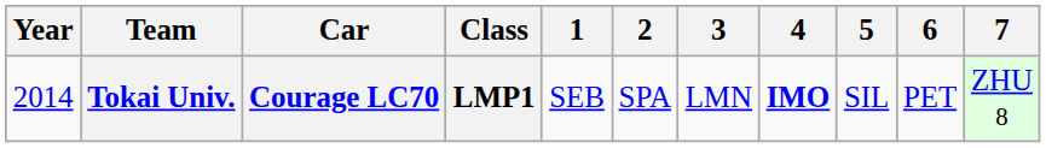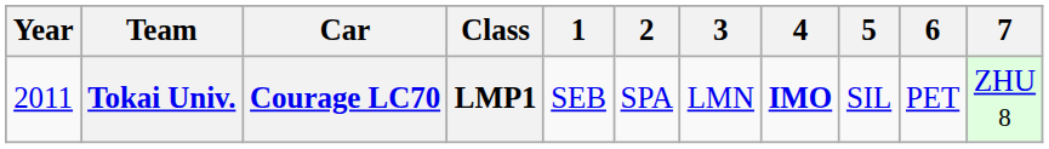Tokai Univ. | Year: 2014 -> 2011
